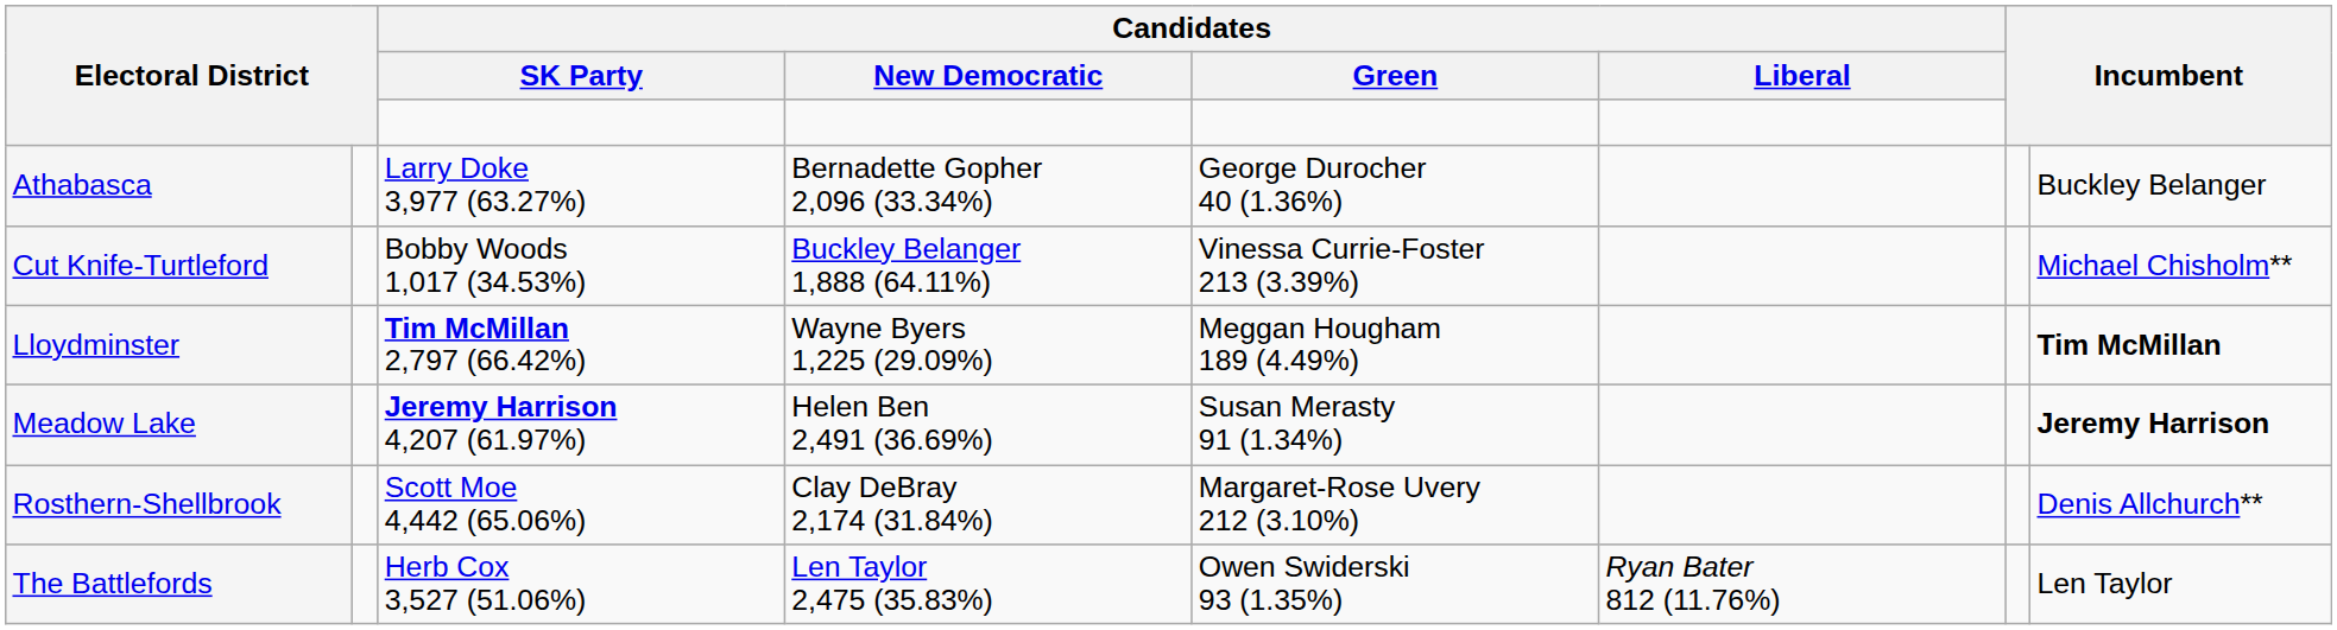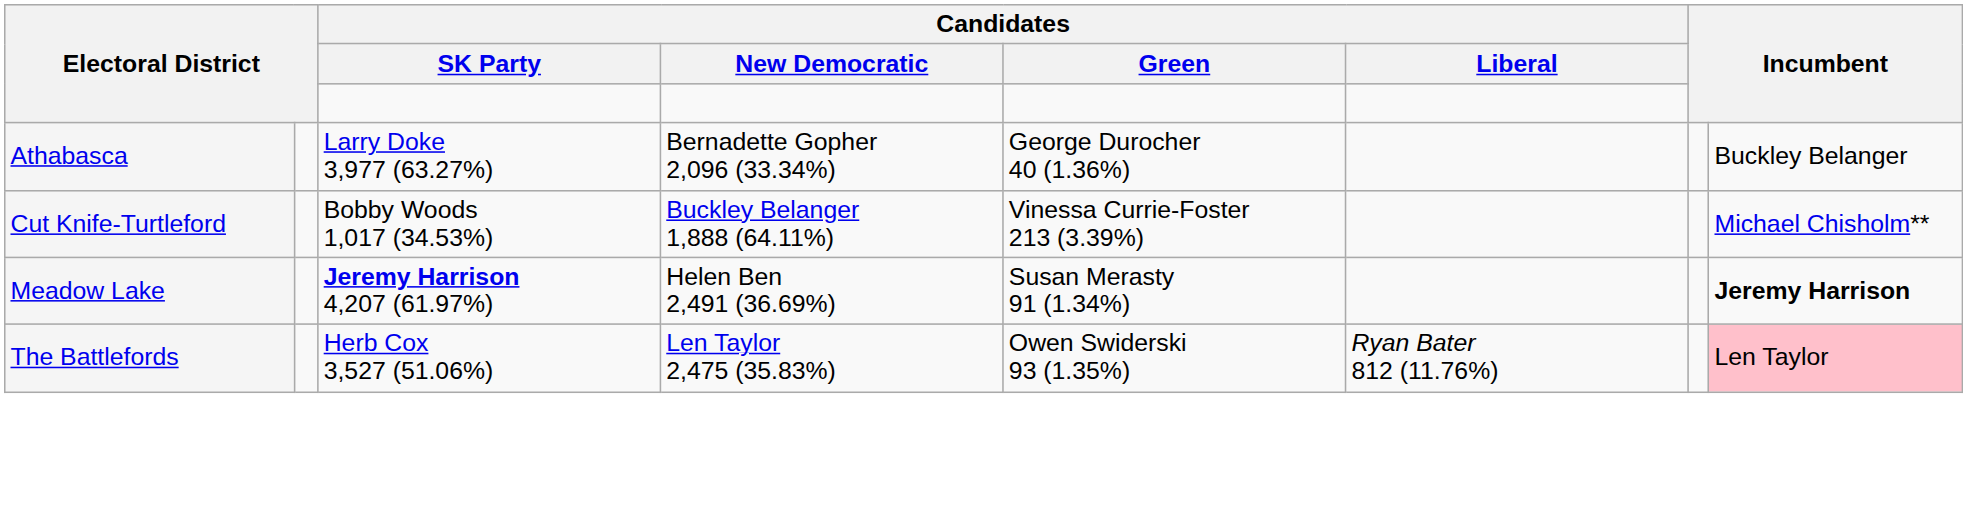- row: Lloydminster | Tim McMillan 2,797 (66.42%) | Wayne Byers 1,225 (29.09%) | Meggan Hougham 189 (4.49%) | Tim McMillan
- row: Rosthern-Shellbrook | Scott Moe 4,442 (65.06%) | Clay DeBray 2,174 (31.84%) | Margaret-Rose Uvery 212 (3.10%) | Denis Allchurch**
The Battlefords | column 8: no background -> pink background
